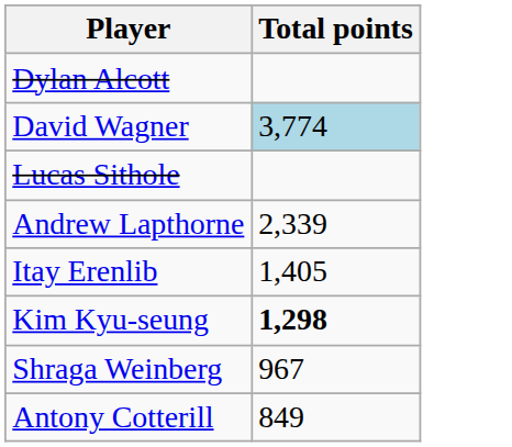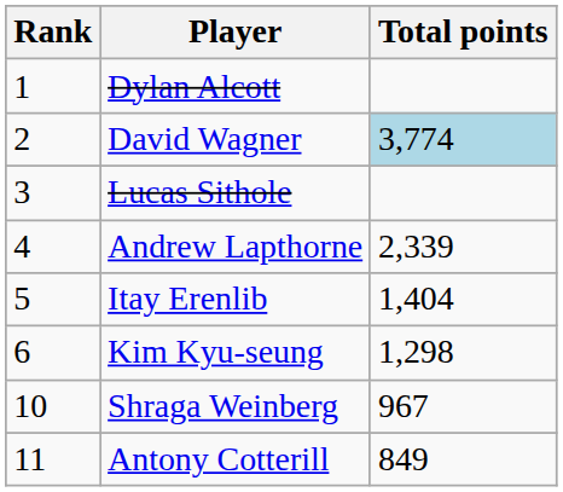+ column: Rank | 1 | 2 | 3 | 4 | 5 | 6 | 10 | 11
Itay Erenlib | Total points: 1,405 -> 1,404
Kim Kyu-seung | Total points: bold -> normal
